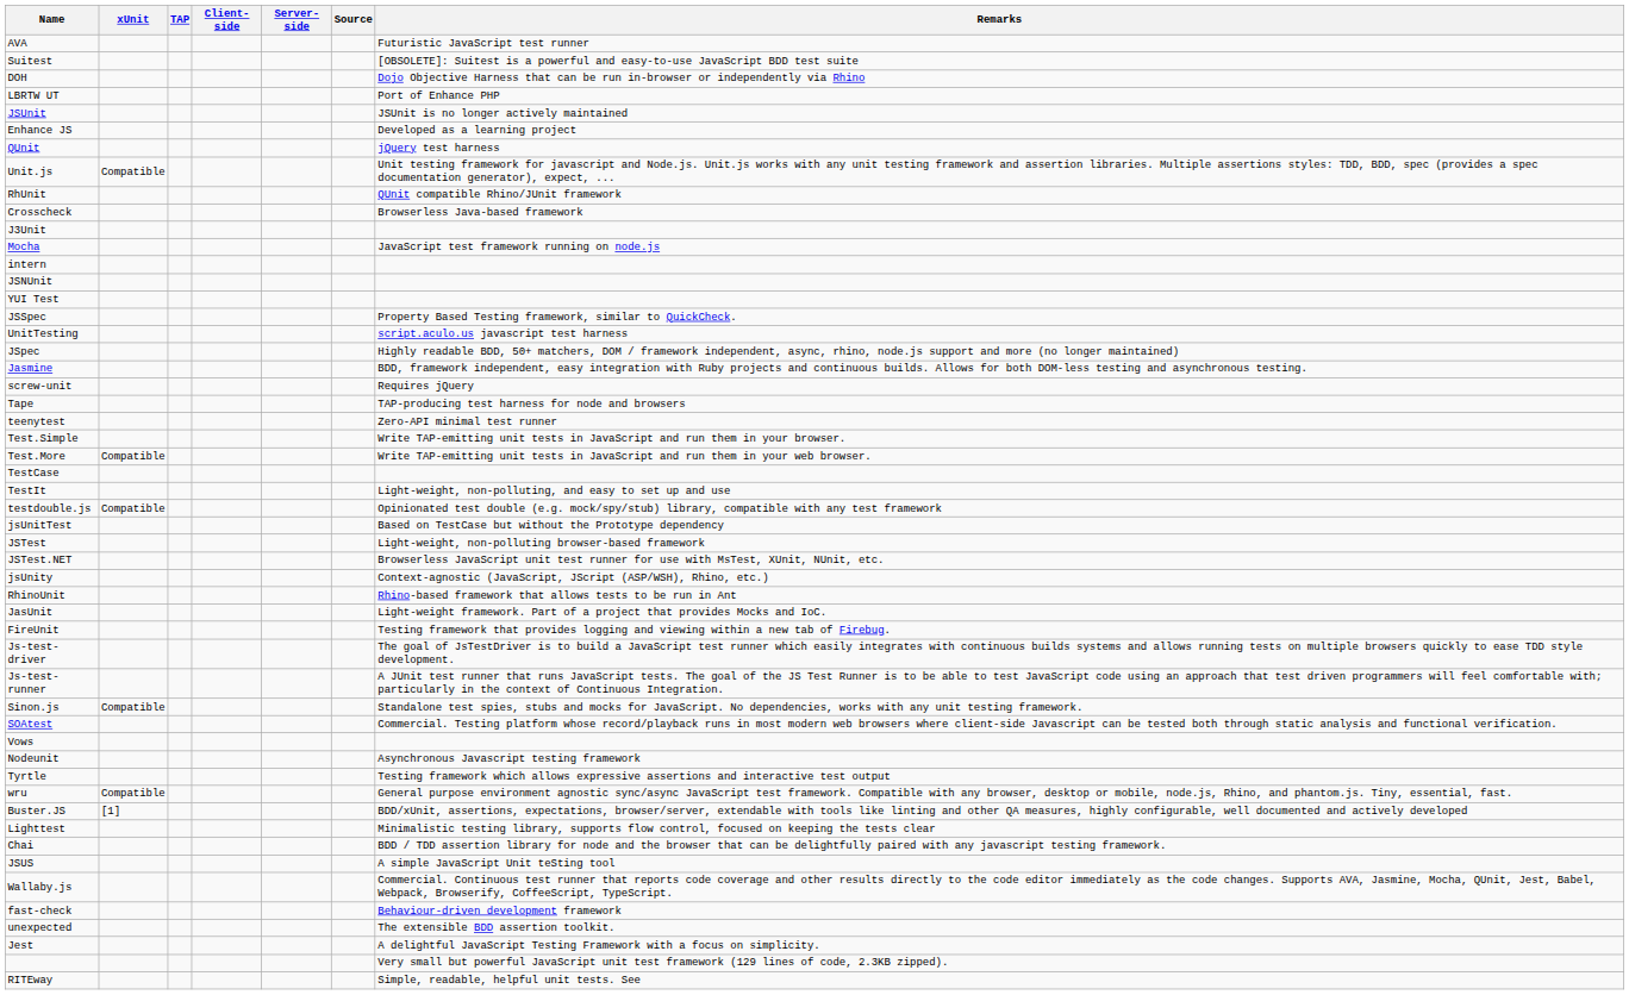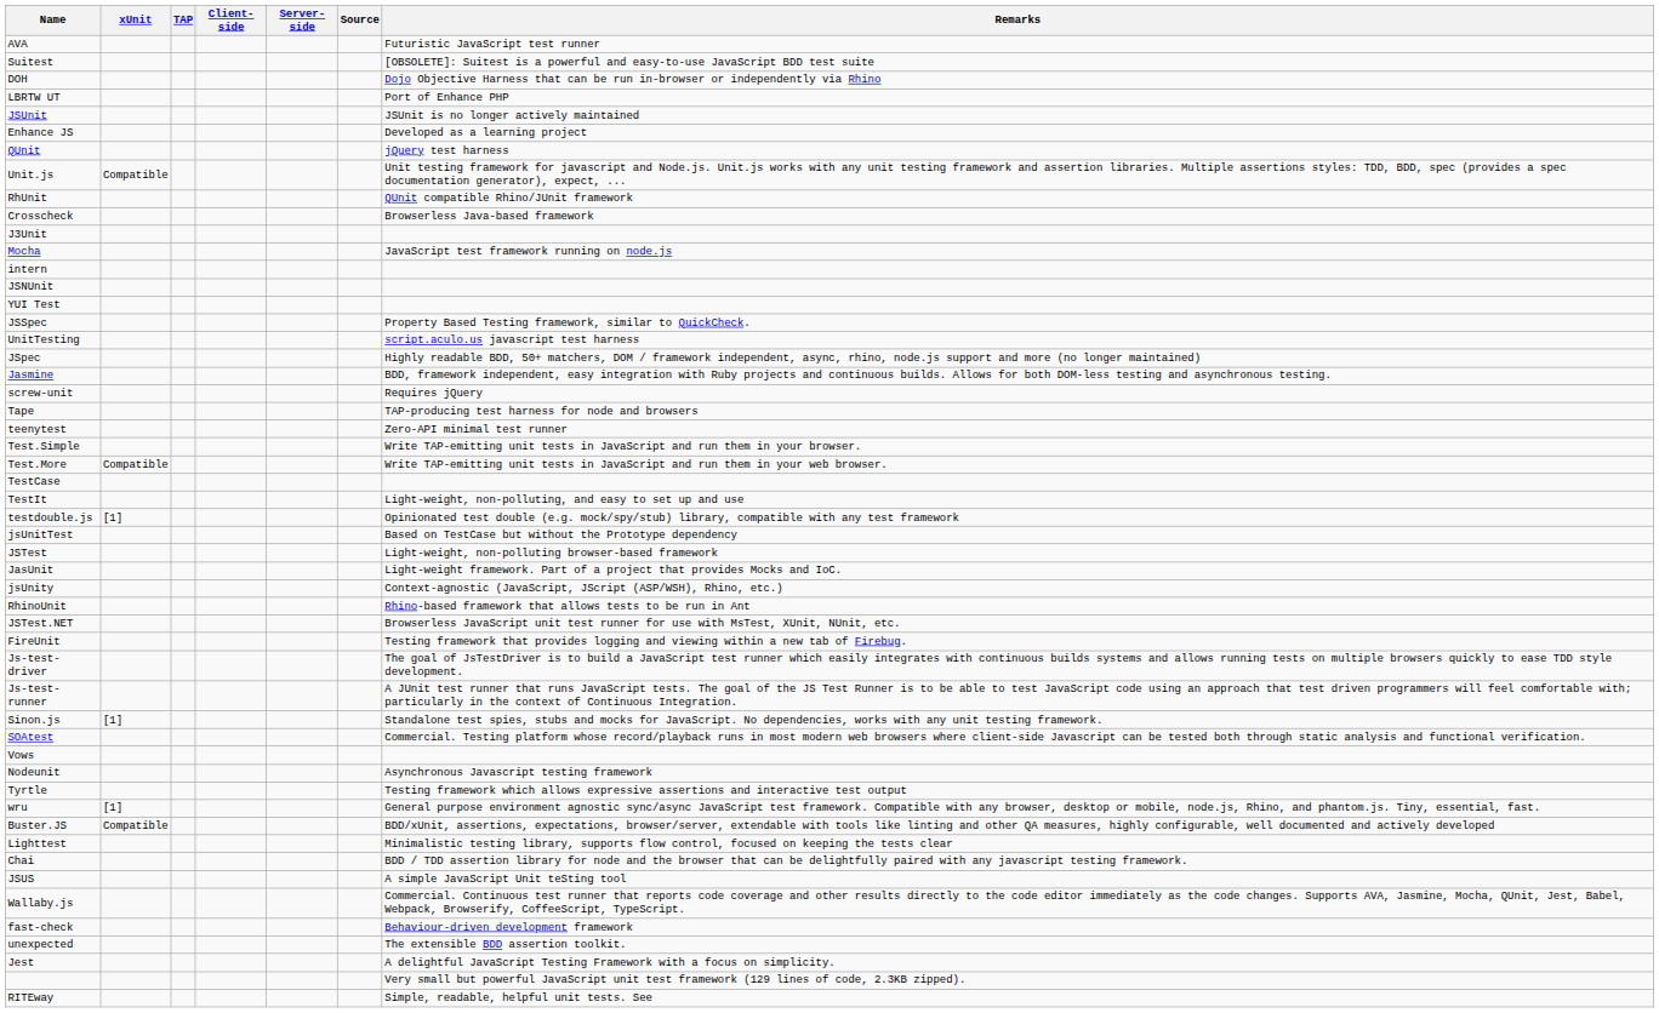testdouble.js | xUnit: Compatible -> [1]
rows swapped: JSTest.NET <-> JasUnit
Sinon.js | xUnit: Compatible -> [1]
wru | xUnit: Compatible -> [1]
Buster.JS | xUnit: [1] -> Compatible
